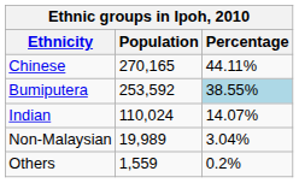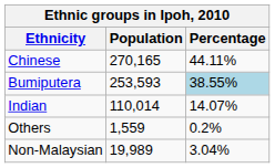Bumiputera | Population: 253,592 -> 253,593
Indian | Population: 110,024 -> 110,014
rows swapped: Others <-> Non-Malaysian
